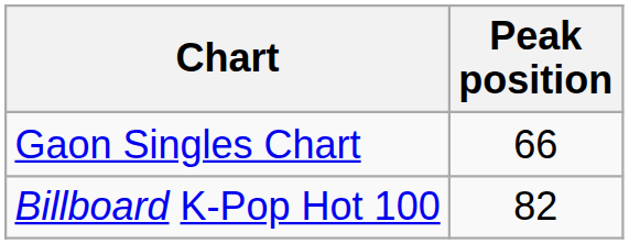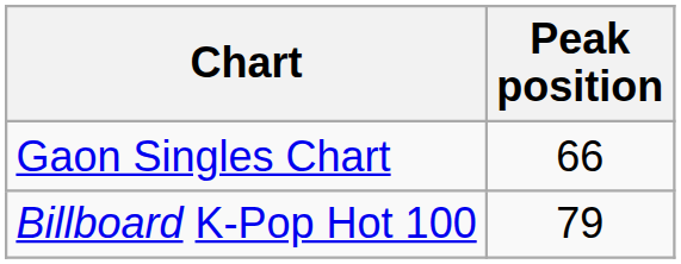Billboard K-Pop Hot 100 | Peak position: 82 -> 79
